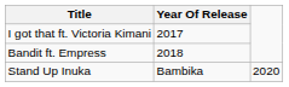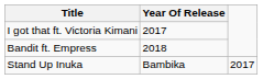Stand Up Inuka | column 3: 2020 -> 2017
